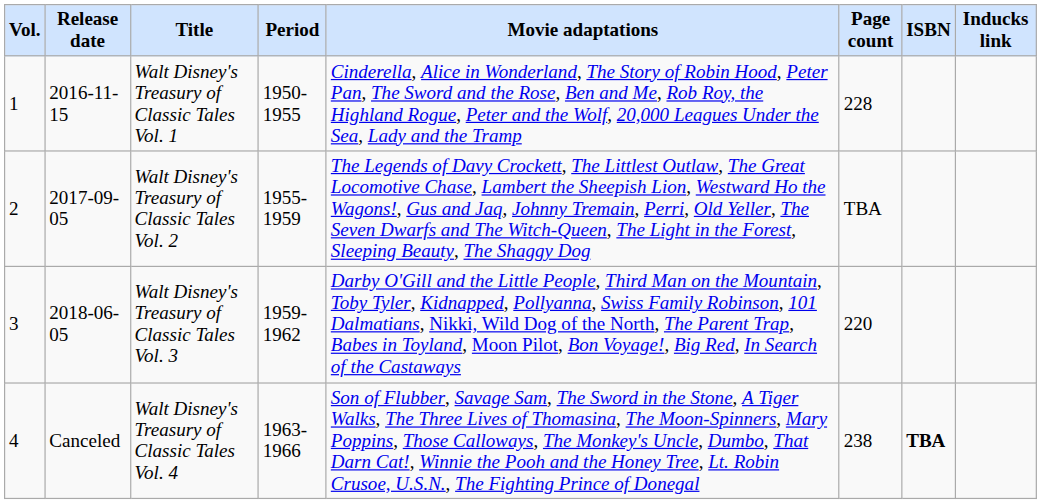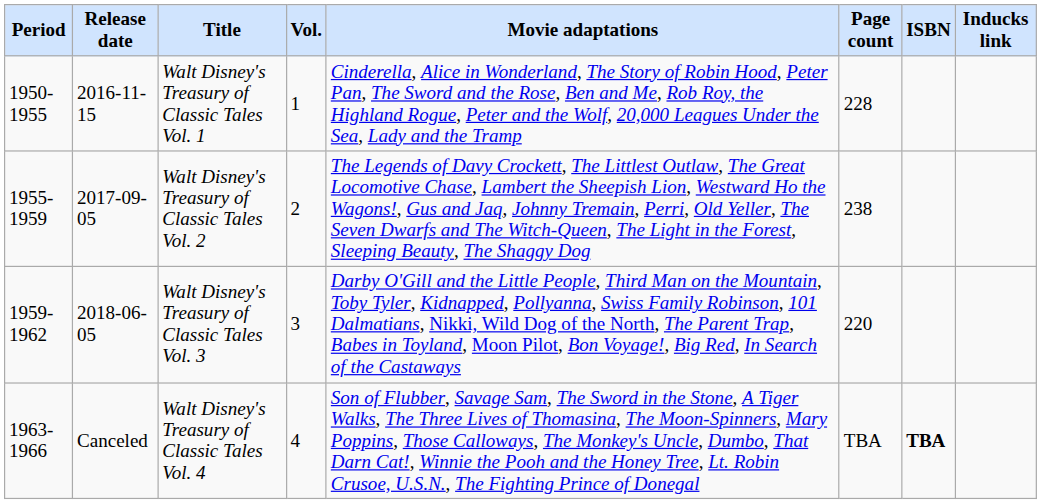columns swapped: Vol. <-> Period
Walt Disney's Treasury of Classic Tales Vol. 2 | Page count: TBA -> 238
Walt Disney's Treasury of Classic Tales Vol. 4 | Page count: 238 -> TBA
